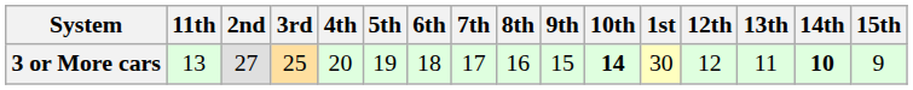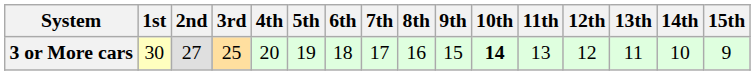columns swapped: 1st <-> 11th
3 or More cars | 14th: bold -> normal
